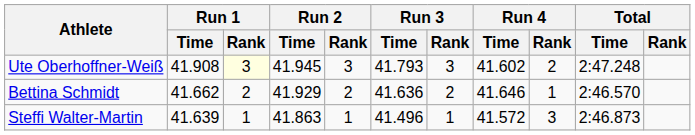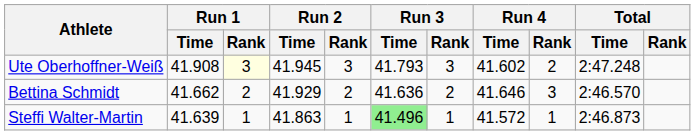Bettina Schmidt | Run 4 / Rank: 1 -> 3
Steffi Walter-Martin | Run 3 / Time: no background -> lightgreen background
Steffi Walter-Martin | Run 4 / Rank: 3 -> 1
